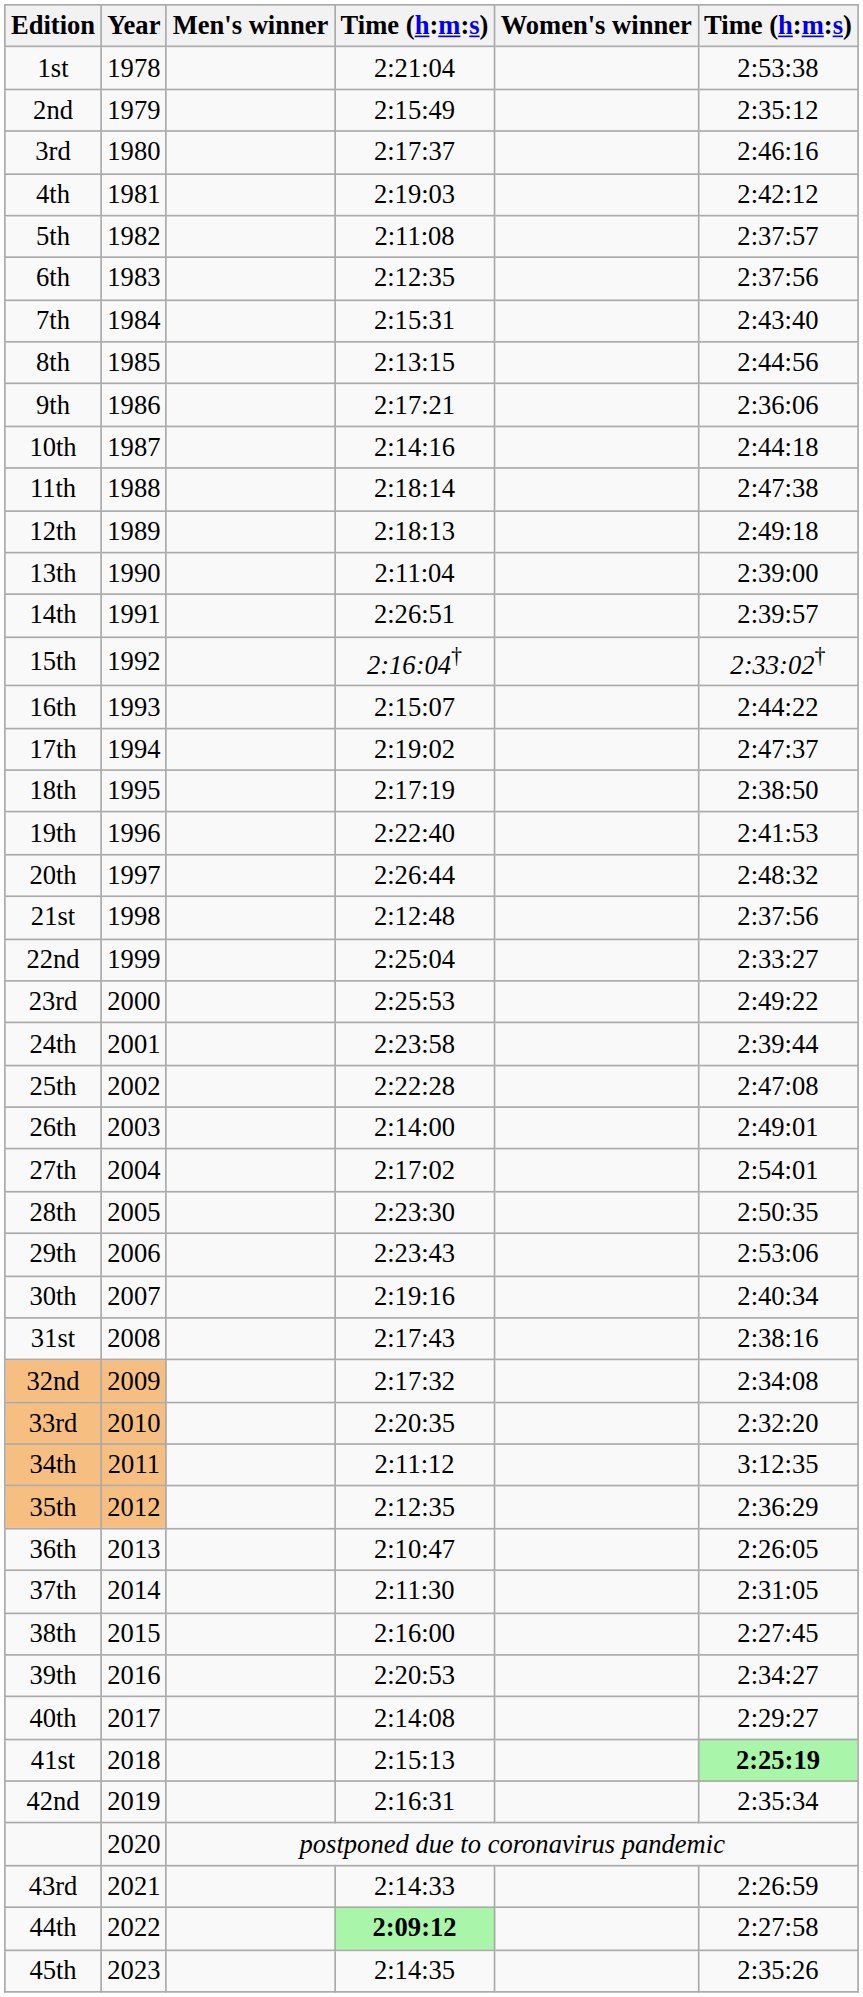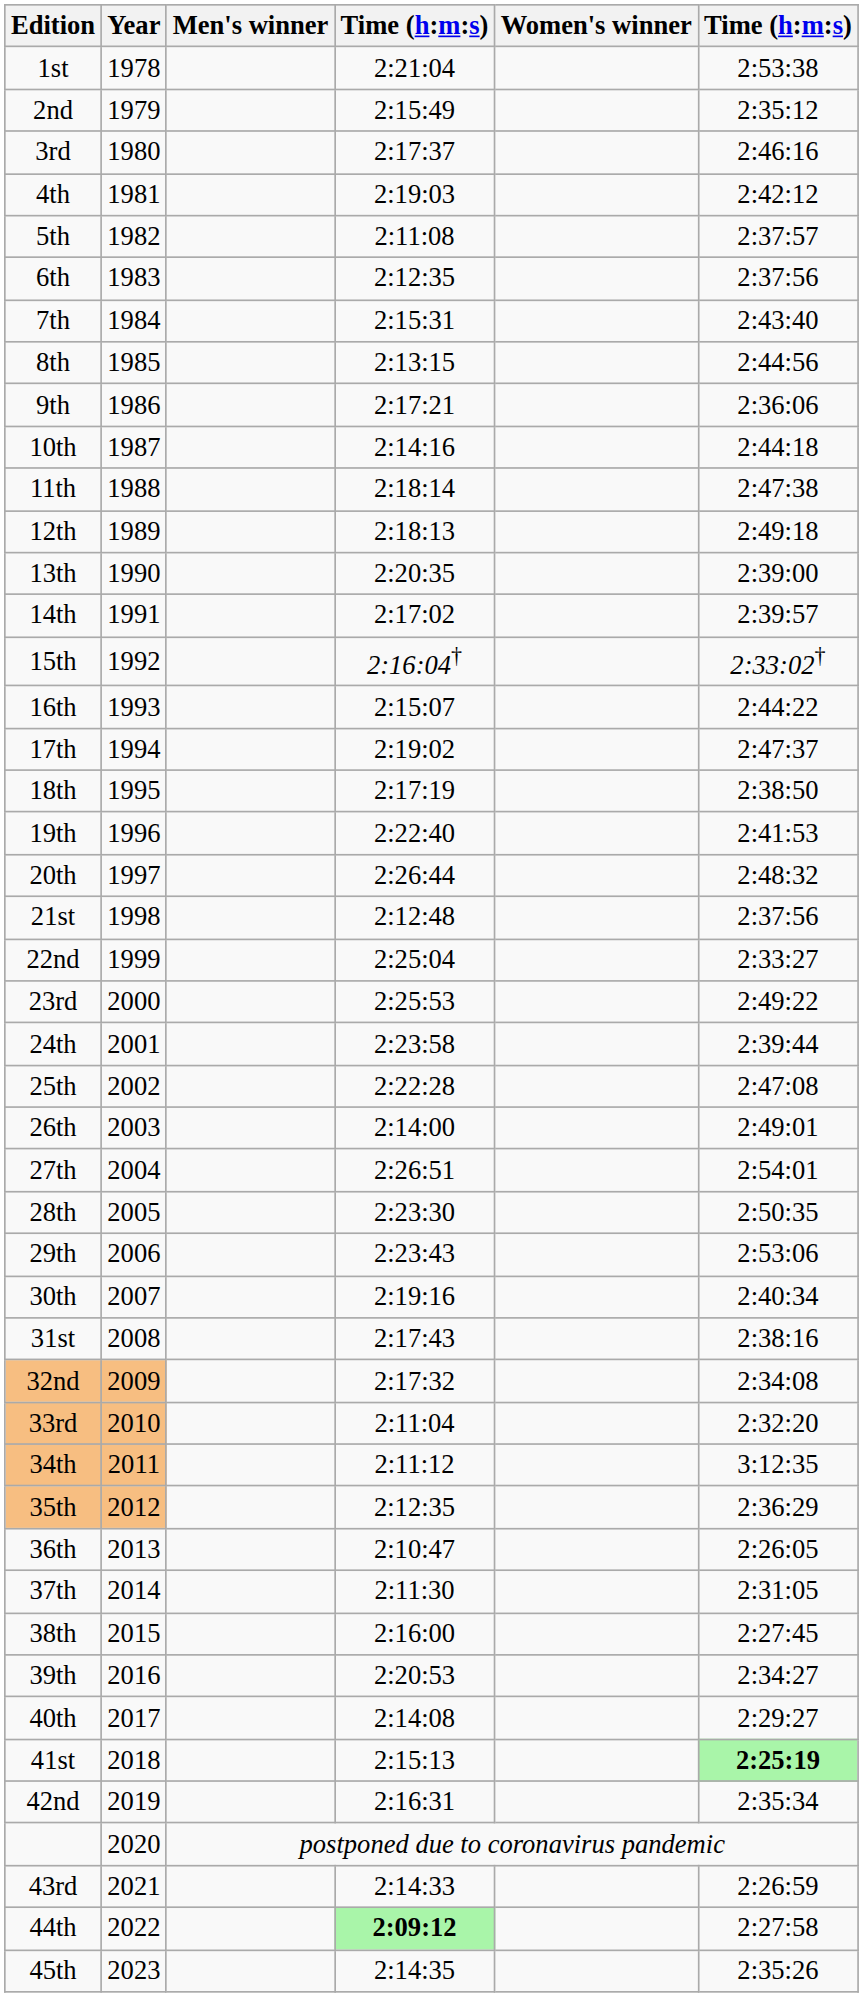13th | column 4: 2:11:04 -> 2:20:35
14th | column 4: 2:26:51 -> 2:17:02
27th | column 4: 2:17:02 -> 2:26:51
33rd | column 4: 2:20:35 -> 2:11:04
